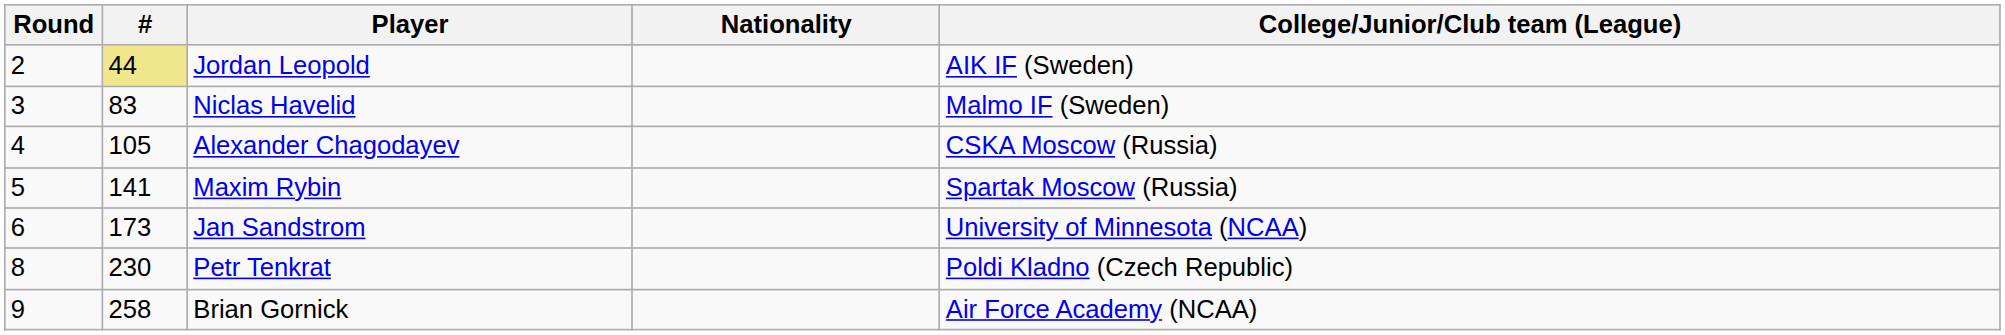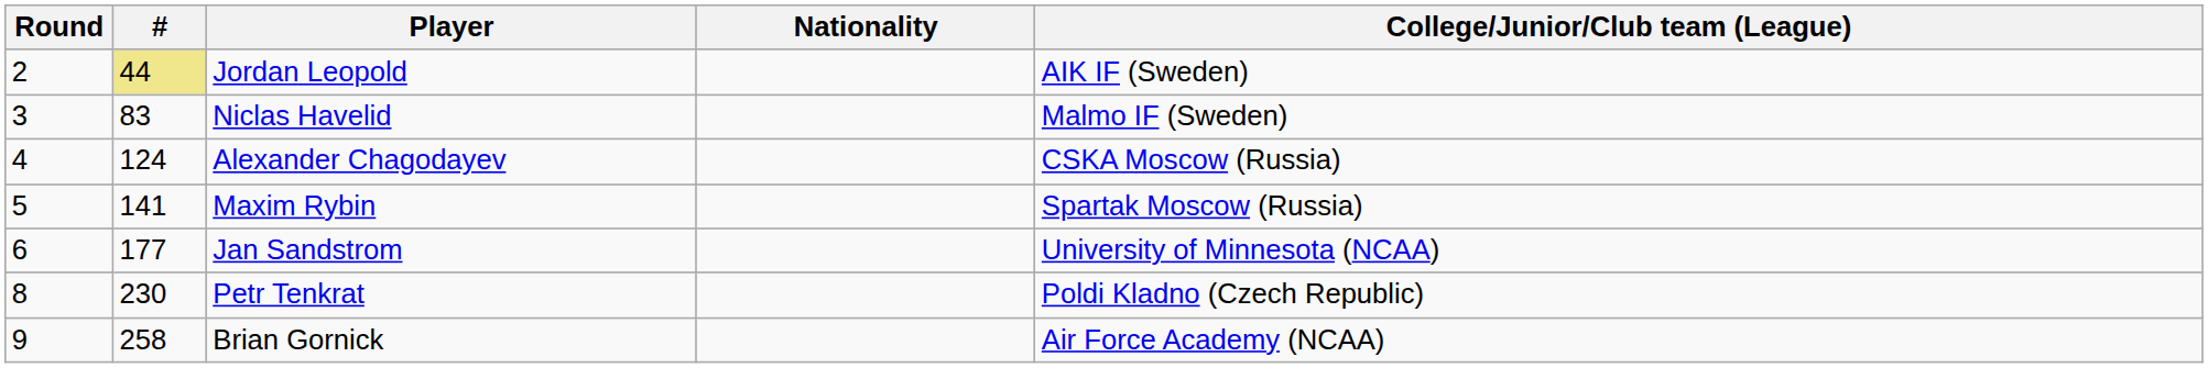Alexander Chagodayev | #: 105 -> 124
Jan Sandstrom | #: 173 -> 177
